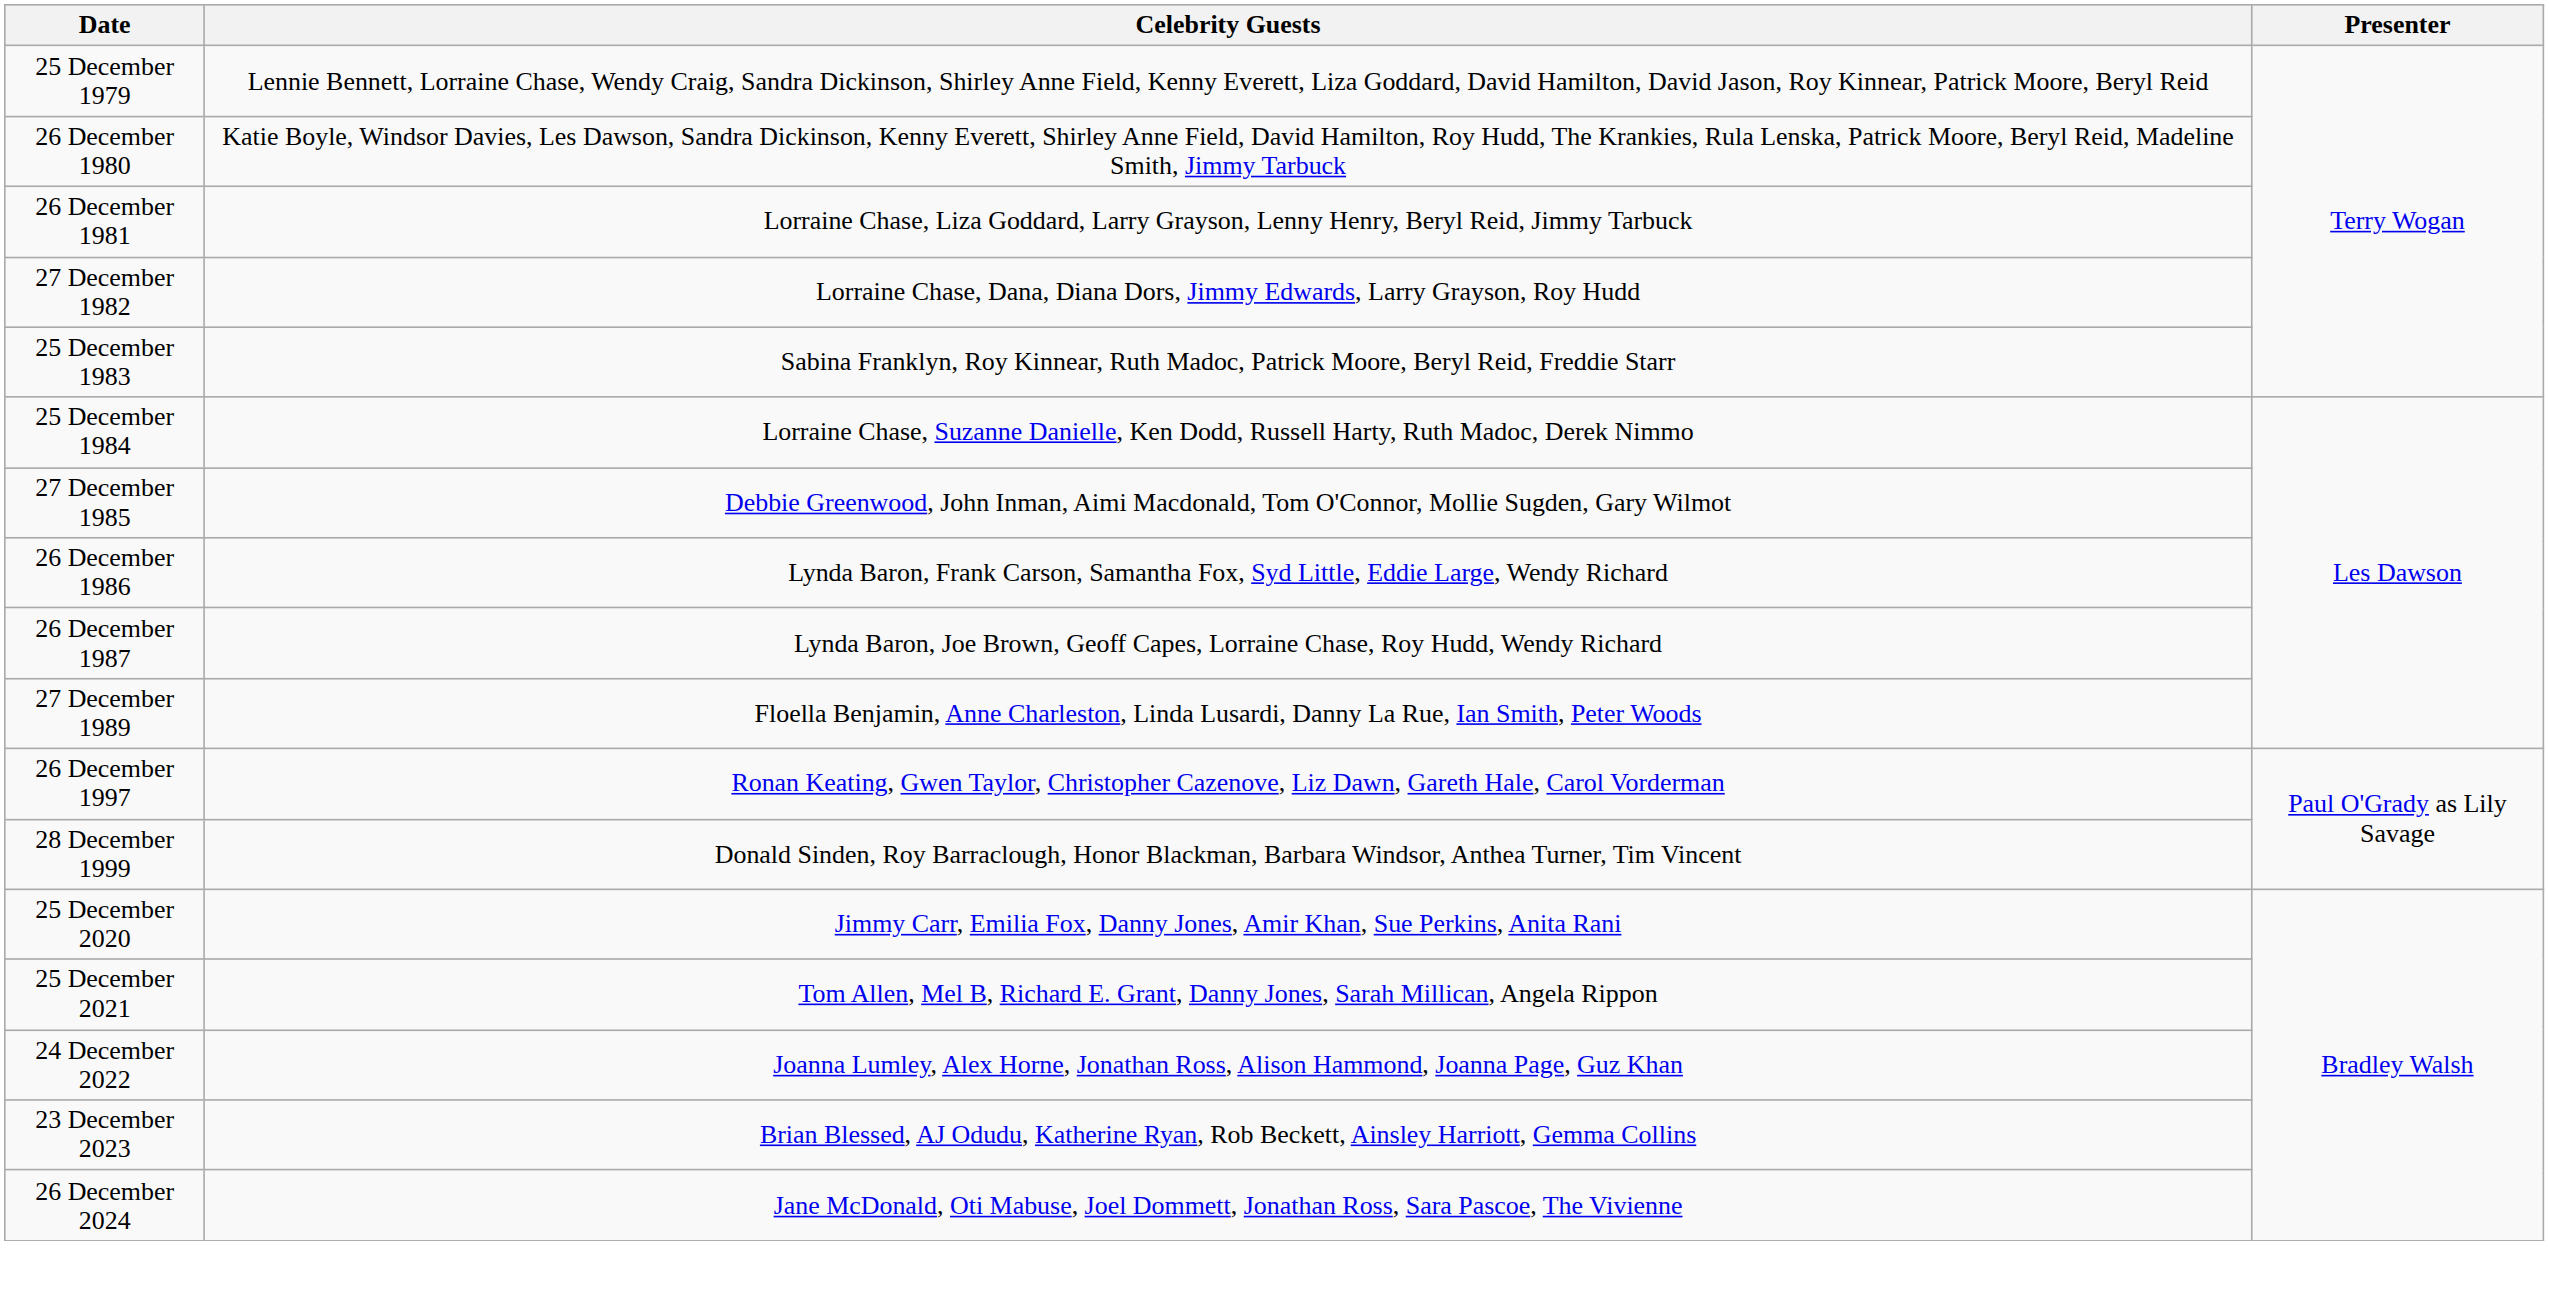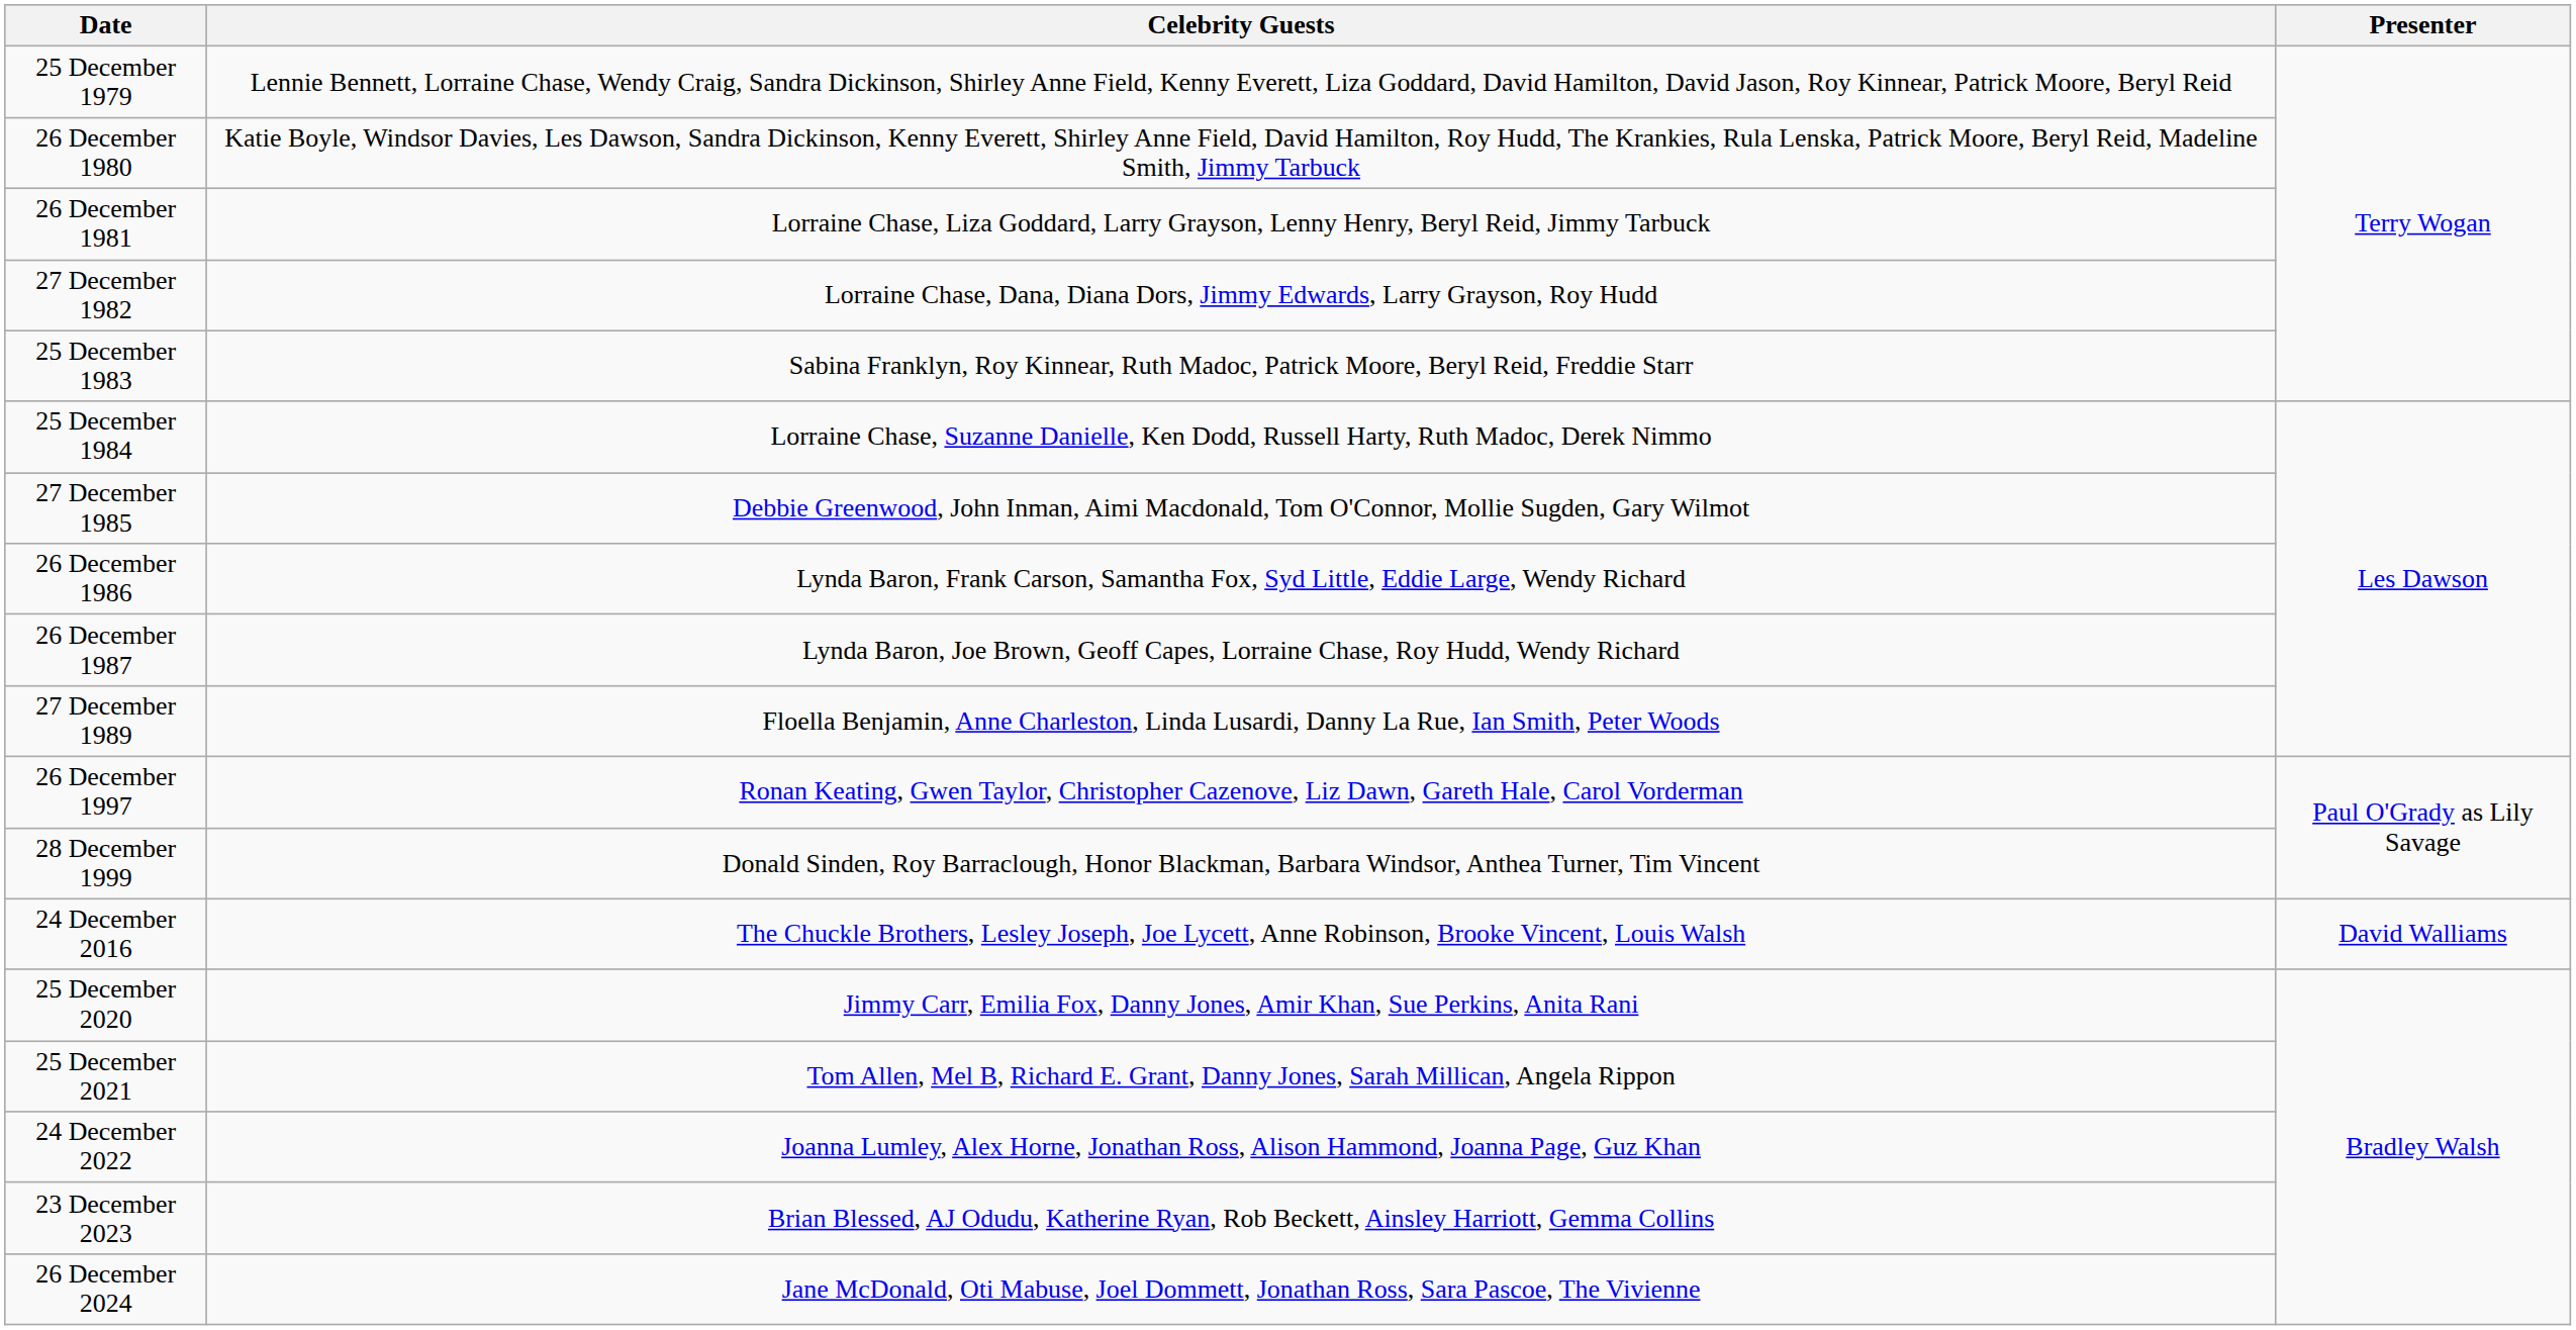+ row: 24 December 2016 | The Chuckle Brothers, Lesley Joseph, Joe Lycett, Anne Robinson, Brooke Vincent, Louis Walsh | David Walliams
